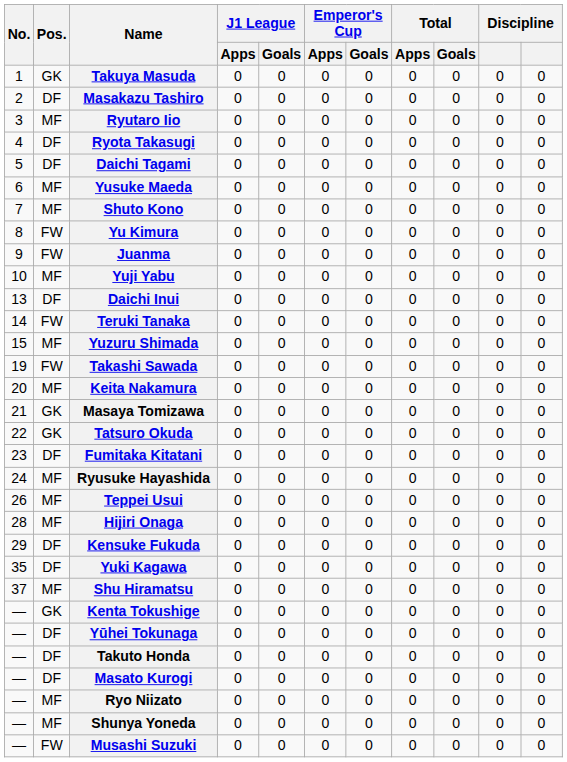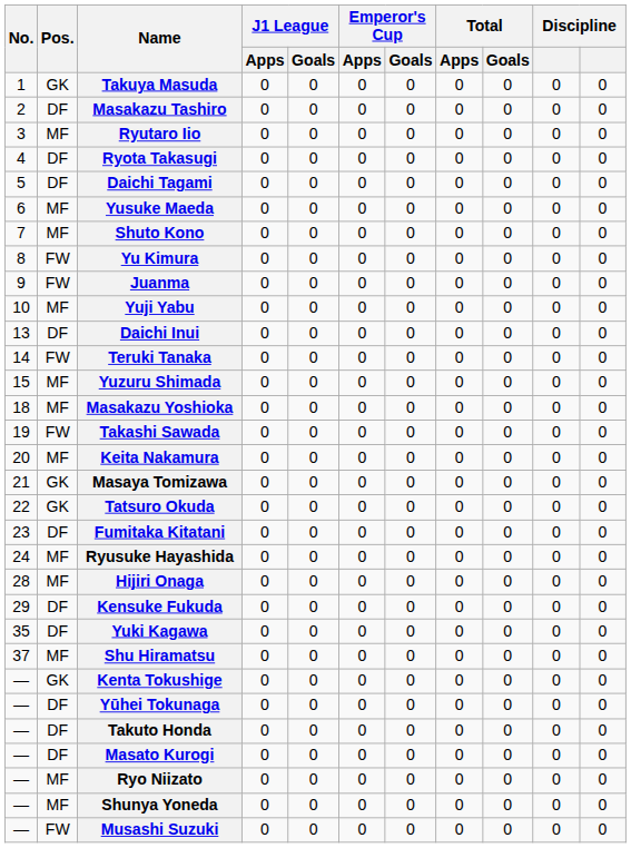+ row: 18 | MF | Masakazu Yoshioka | 0 | 0 | 0 | 0 | 0 | 0 | 0 | 0
- row: 26 | MF | Teppei Usui | 0 | 0 | 0 | 0 | 0 | 0 | 0 | 0
